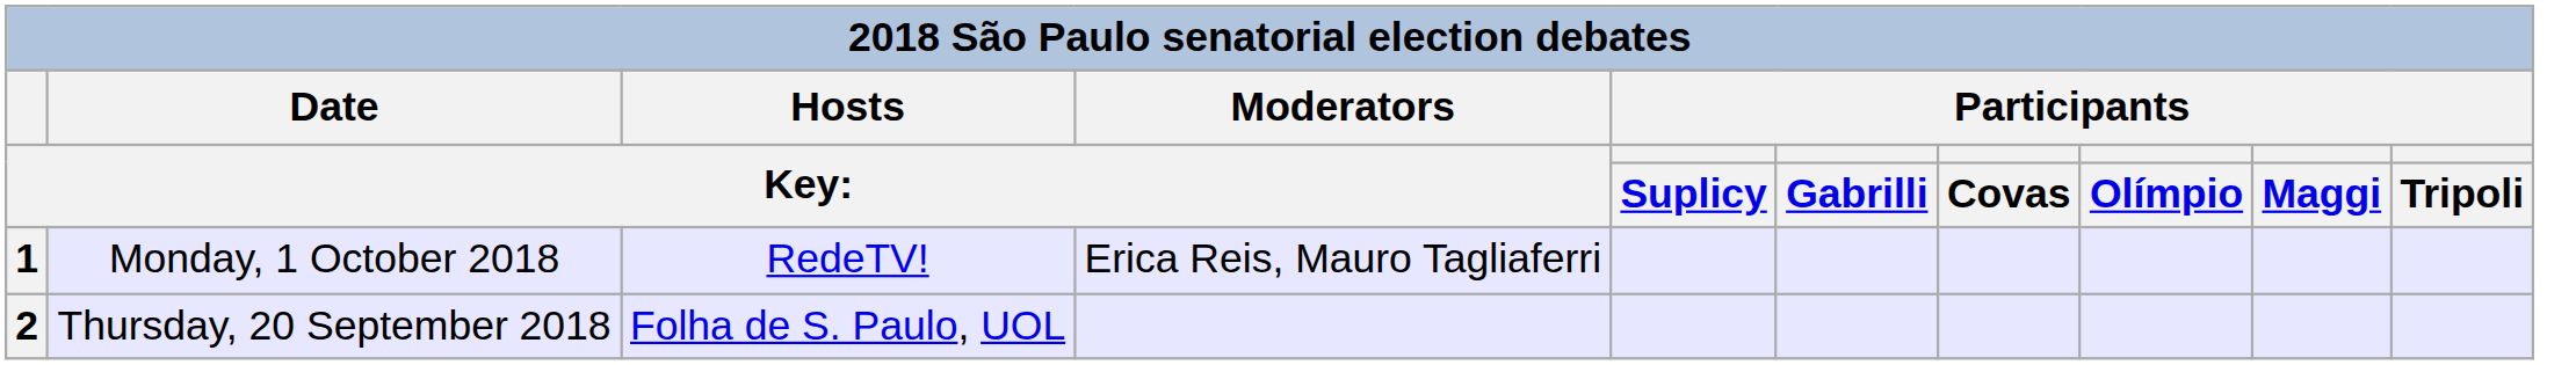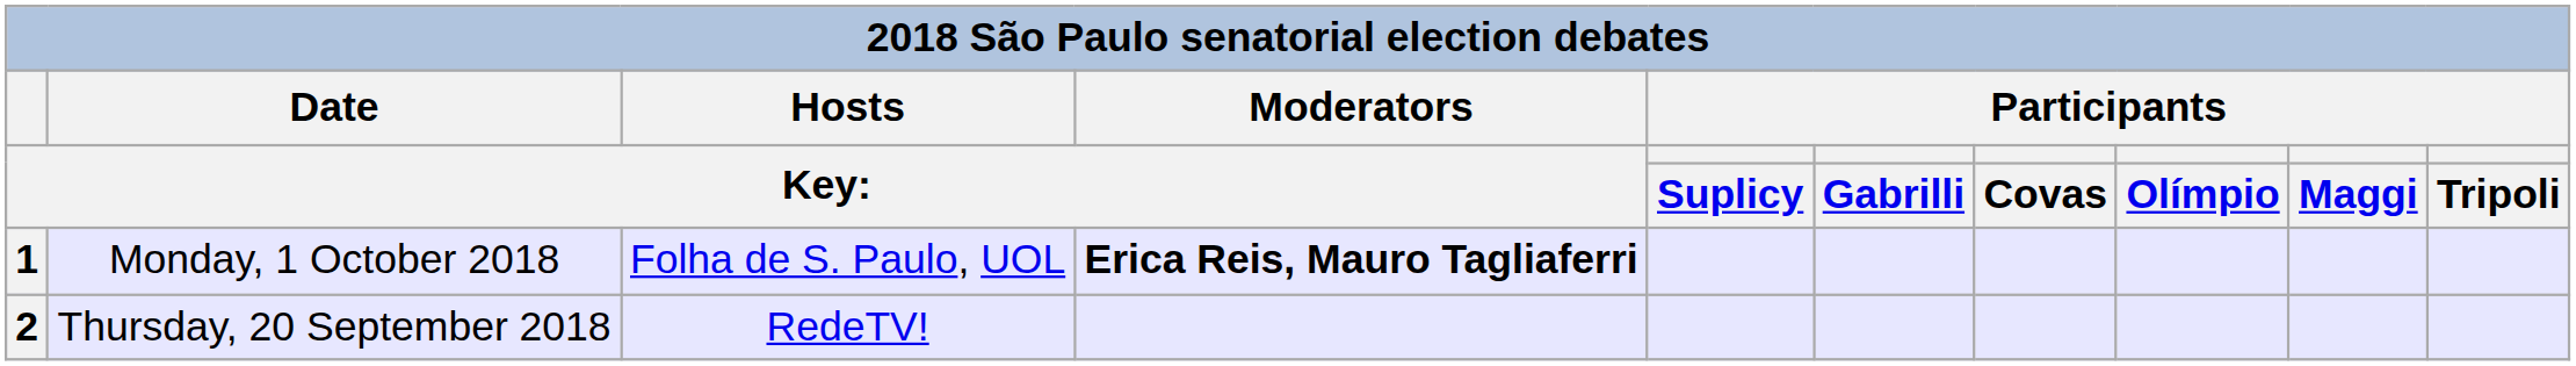1 | Hosts / Key:: RedeTV! -> Folha de S. Paulo, UOL
1 | Moderators / Key:: normal -> bold
2 | Hosts / Key:: Folha de S. Paulo, UOL -> RedeTV!
